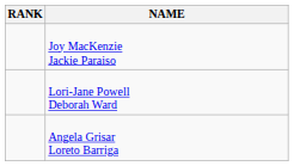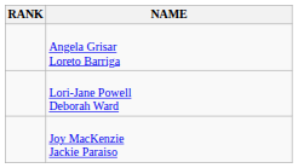rows swapped: Joy MacKenzie Jackie Paraiso <-> Angela Grisar Loreto Barriga
